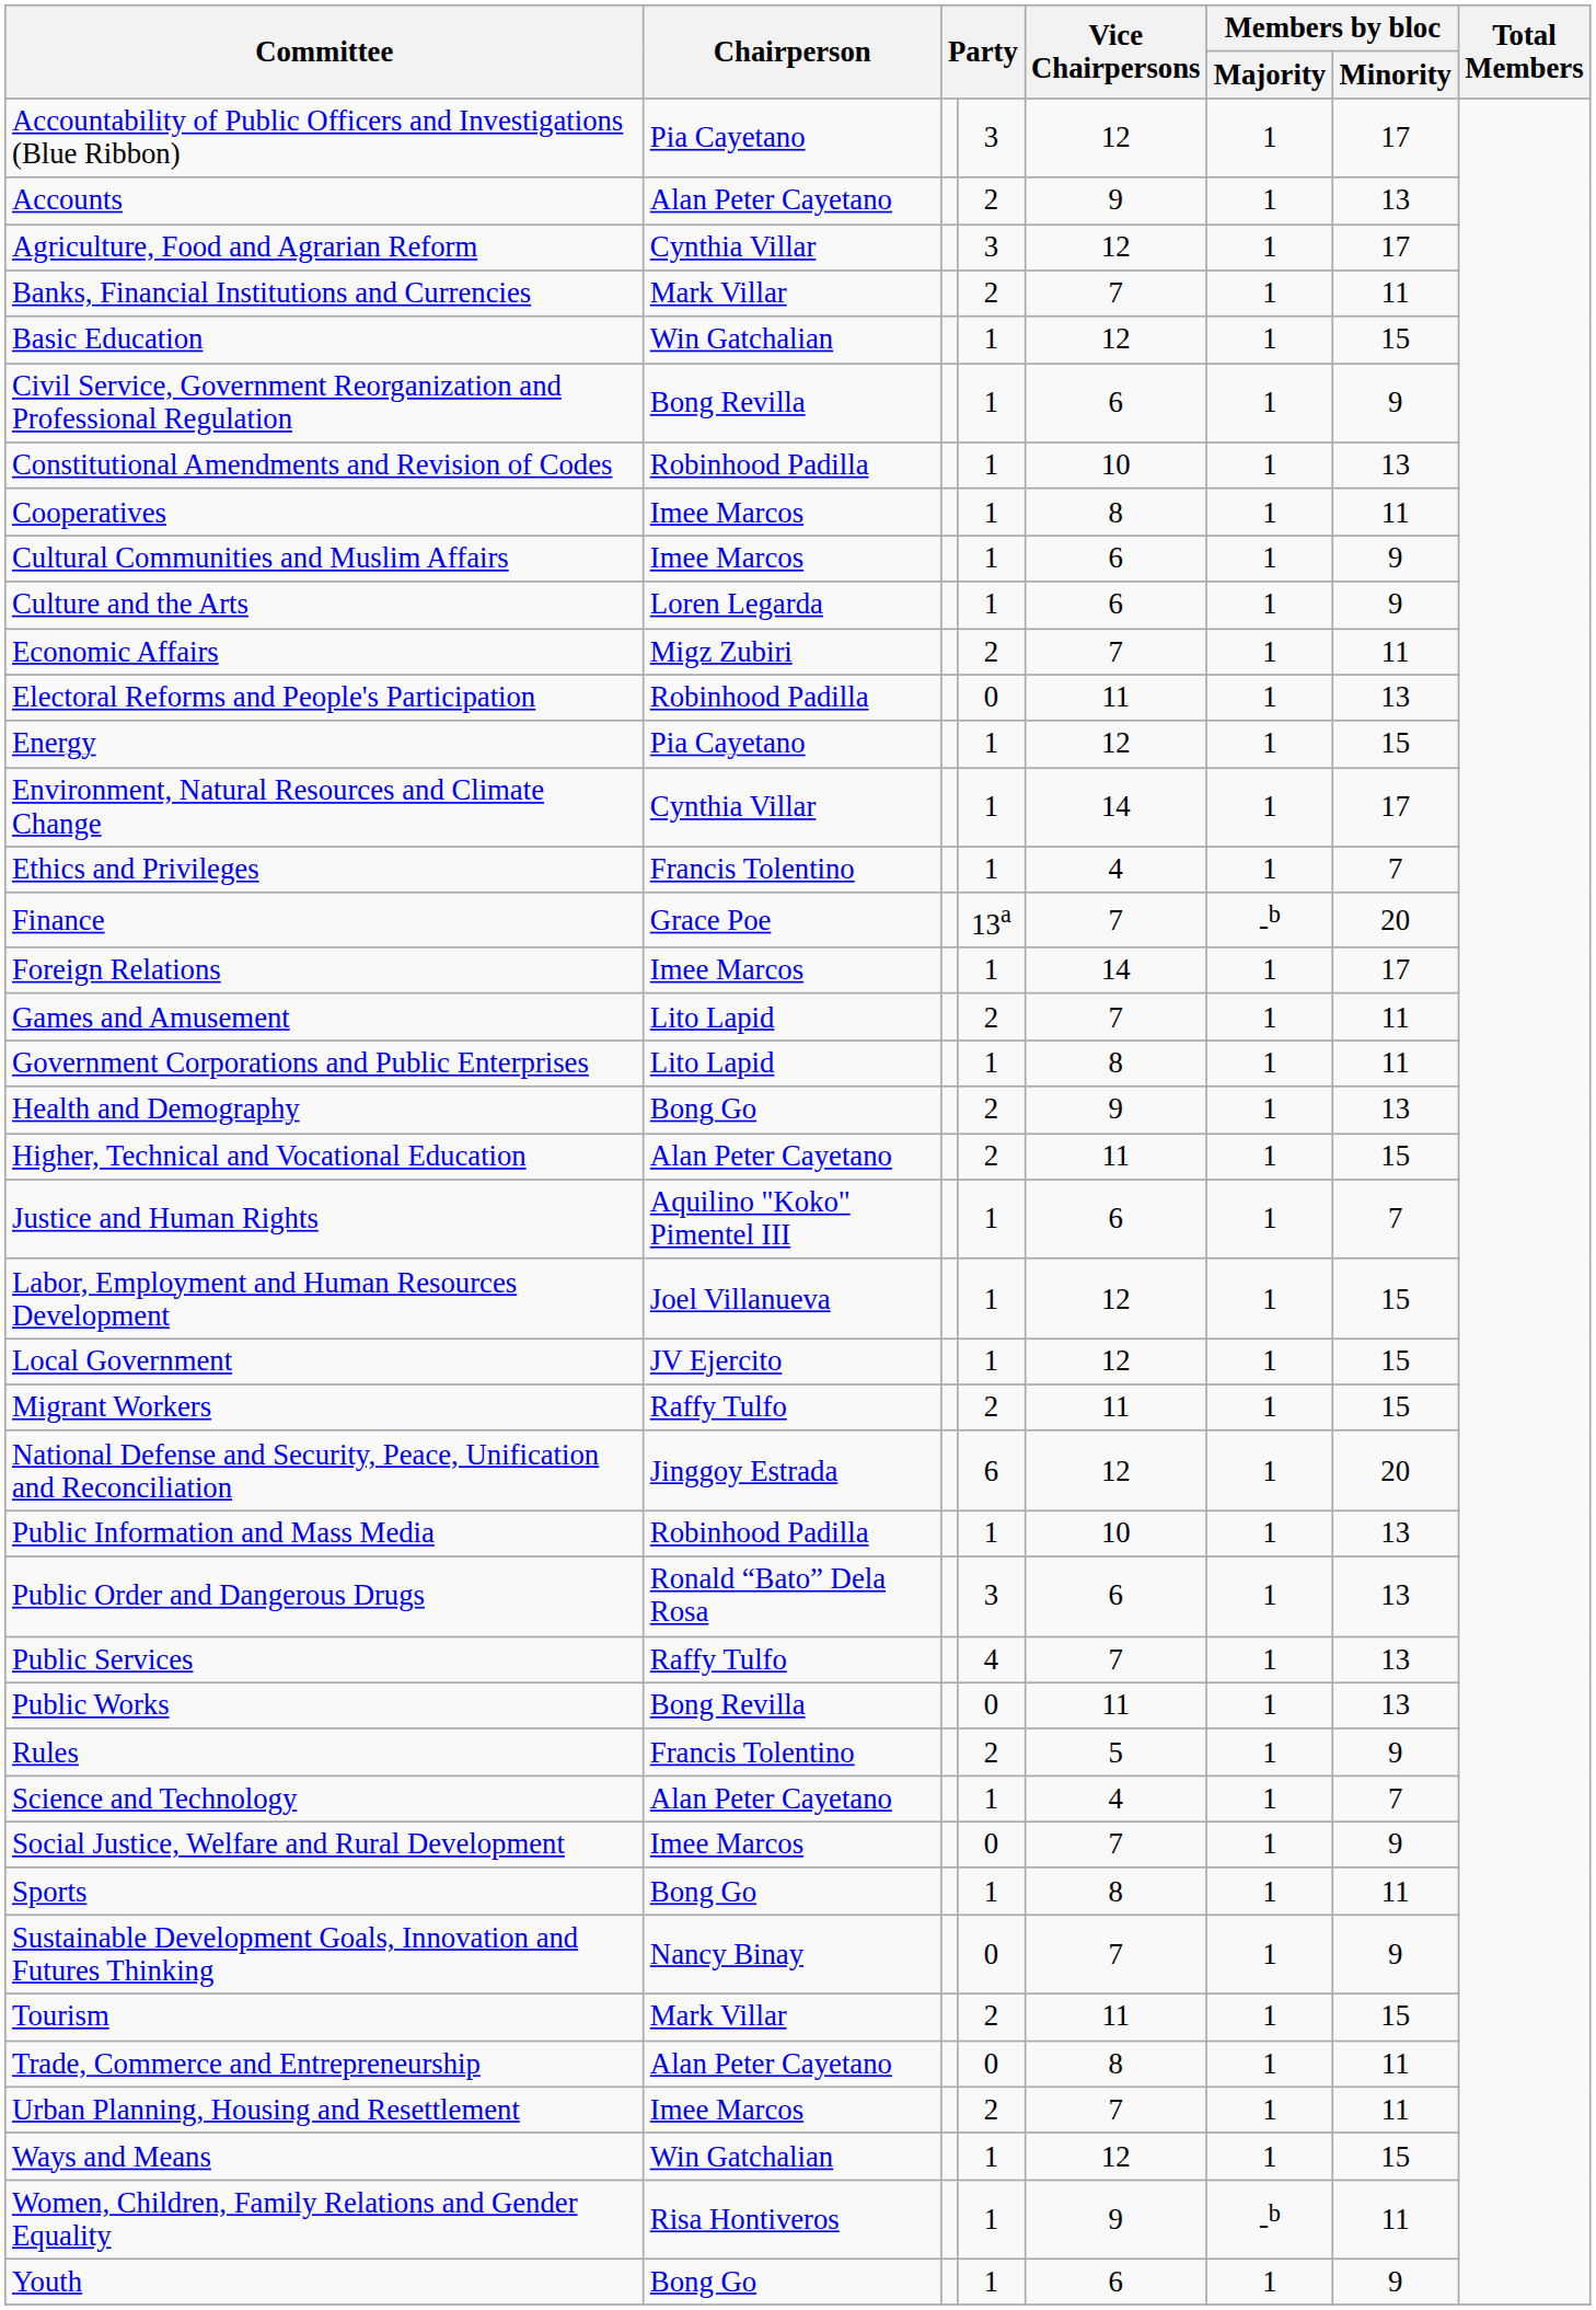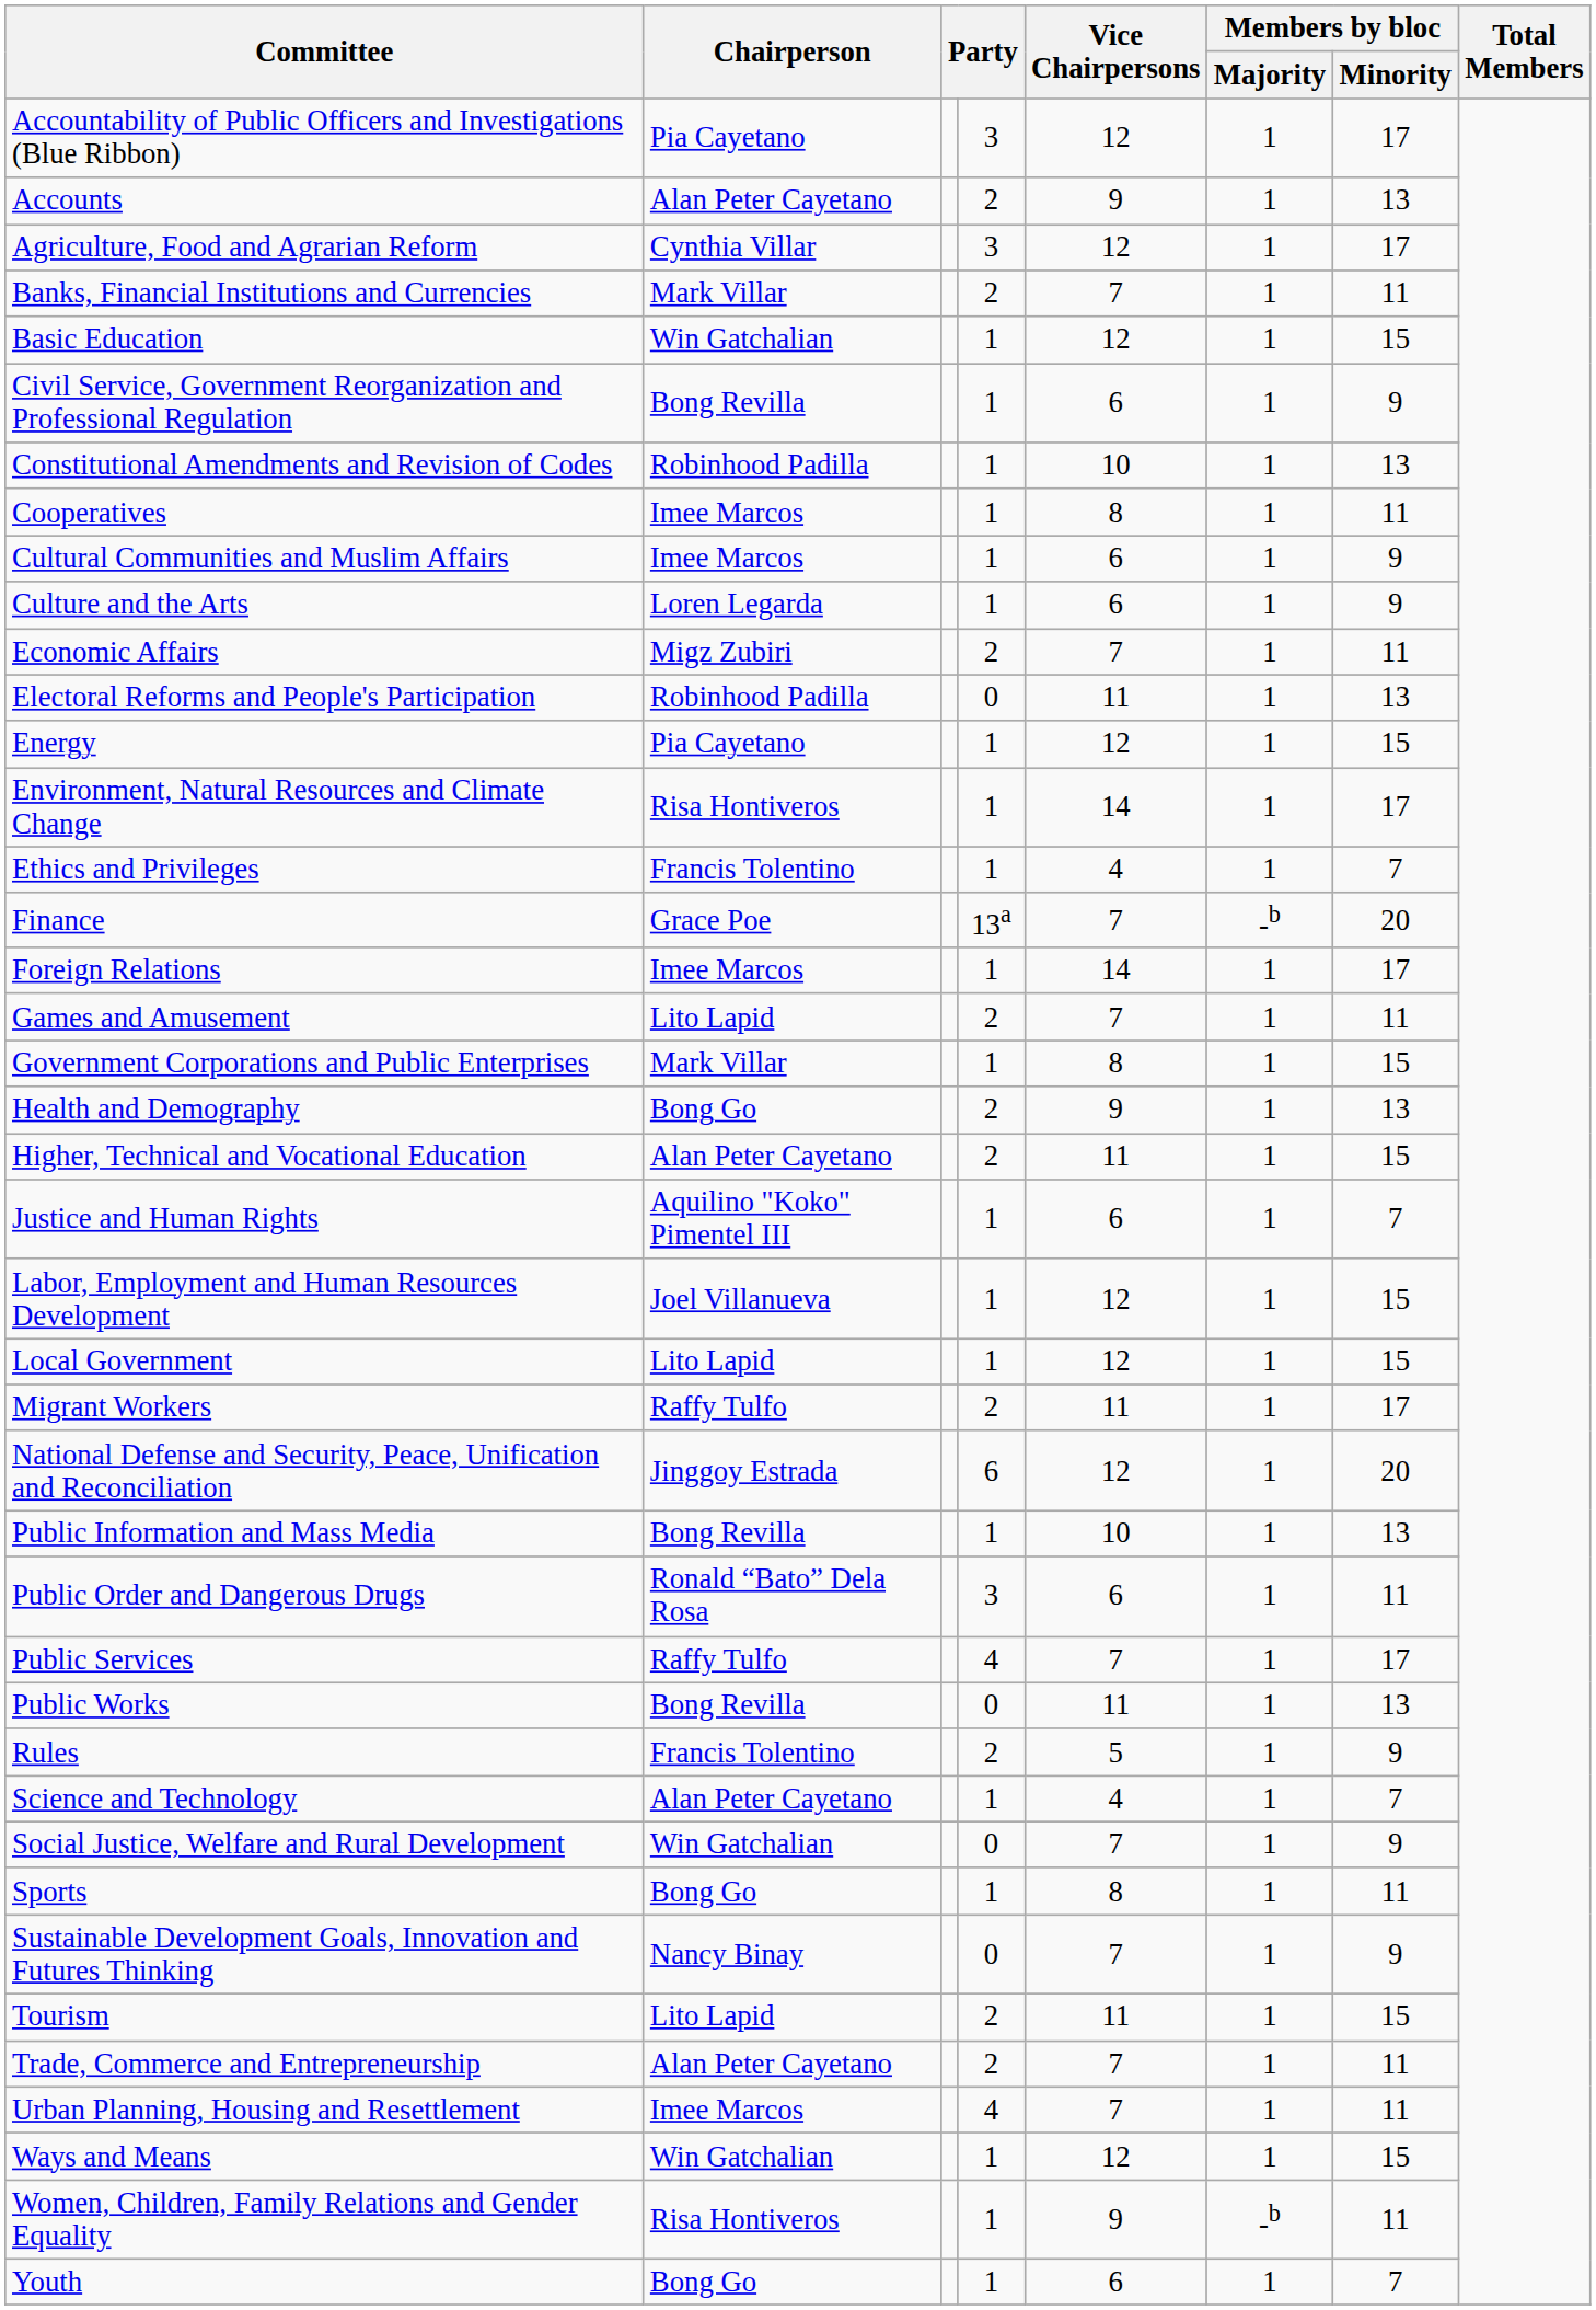Environment, Natural Resources and Climate Change | Chairperson: Cynthia Villar -> Risa Hontiveros
Government Corporations and Public Enterprises | Chairperson: Lito Lapid -> Mark Villar
Government Corporations and Public Enterprises | Members by bloc / Minority: 11 -> 15
Local Government | Chairperson: JV Ejercito -> Lito Lapid
Migrant Workers | Members by bloc / Minority: 15 -> 17
Public Information and Mass Media | Chairperson: Robinhood Padilla -> Bong Revilla
Public Order and Dangerous Drugs | Members by bloc / Minority: 13 -> 11
Public Services | Members by bloc / Minority: 13 -> 17
Social Justice, Welfare and Rural Development | Chairperson: Imee Marcos -> Win Gatchalian
Tourism | Chairperson: Mark Villar -> Lito Lapid
Trade, Commerce and Entrepreneurship | column 4: 0 -> 2
Trade, Commerce and Entrepreneurship | Vice Chairpersons: 8 -> 7
Urban Planning, Housing and Resettlement | column 4: 2 -> 4
Youth | Members by bloc / Minority: 9 -> 7
